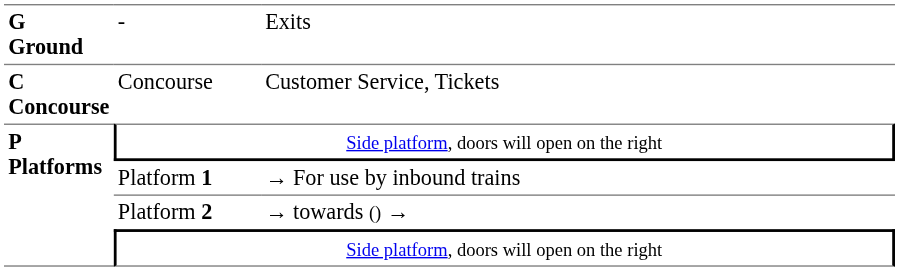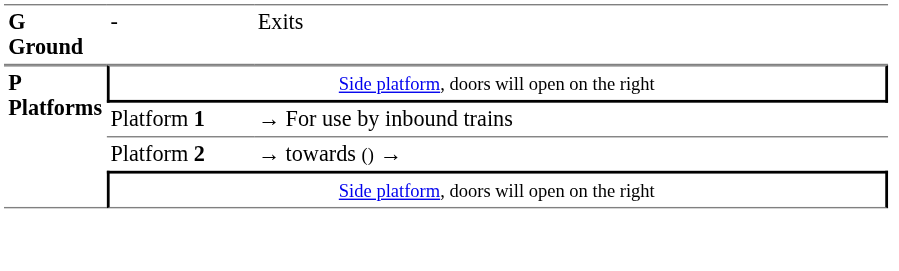- row: C Concourse | Concourse | Customer Service, Tickets
